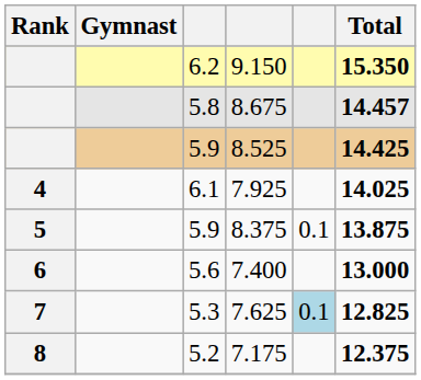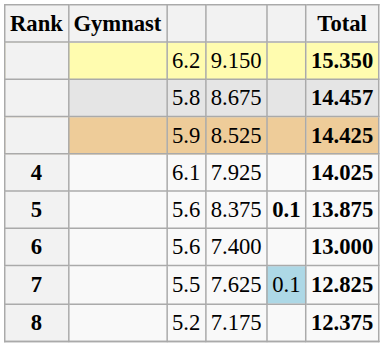8.375 | column 3: 5.9 -> 5.6
8.375 | column 5: normal -> bold
7.625 | column 3: 5.3 -> 5.5
